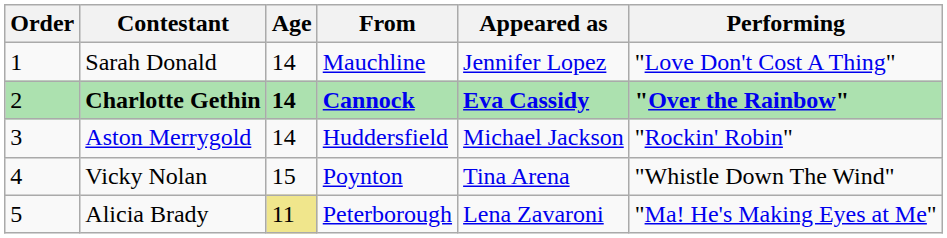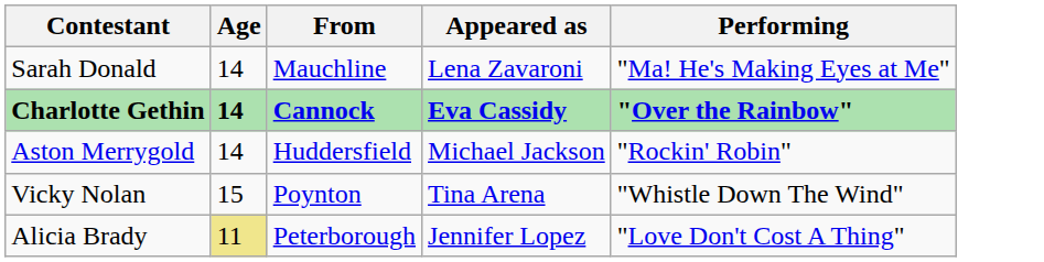- column: Order | 1 | 2 | 3 | 4 | 5
Sarah Donald | Appeared as: Jennifer Lopez -> Lena Zavaroni
Sarah Donald | Performing: "Love Don't Cost A Thing" -> "Ma! He's Making Eyes at Me"
Alicia Brady | Appeared as: Lena Zavaroni -> Jennifer Lopez
Alicia Brady | Performing: "Ma! He's Making Eyes at Me" -> "Love Don't Cost A Thing"
